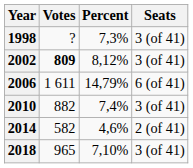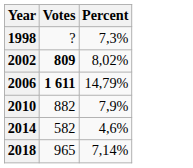- column: Seats | 3 (of 41) | 3 (of 41) | 6 (of 41) | 3 (of 41) | 2 (of 41) | 3 (of 41)
2002 | Percent: 8,12% -> 8,02%
2006 | Votes: normal -> bold
2010 | Percent: 7,4% -> 7,9%
2018 | Percent: 7,10% -> 7,14%
